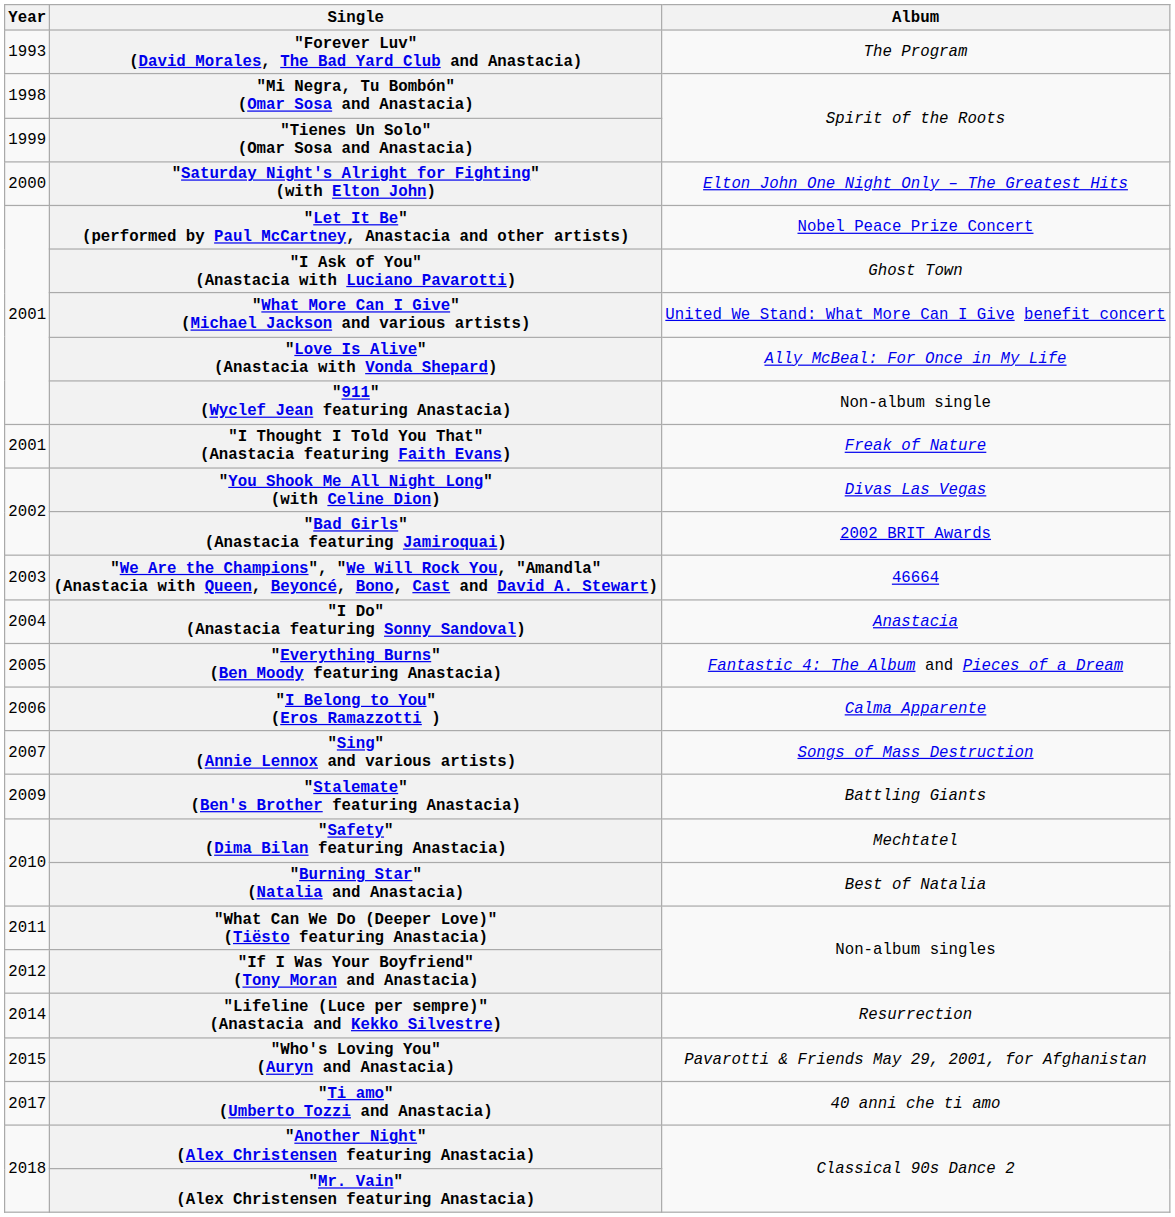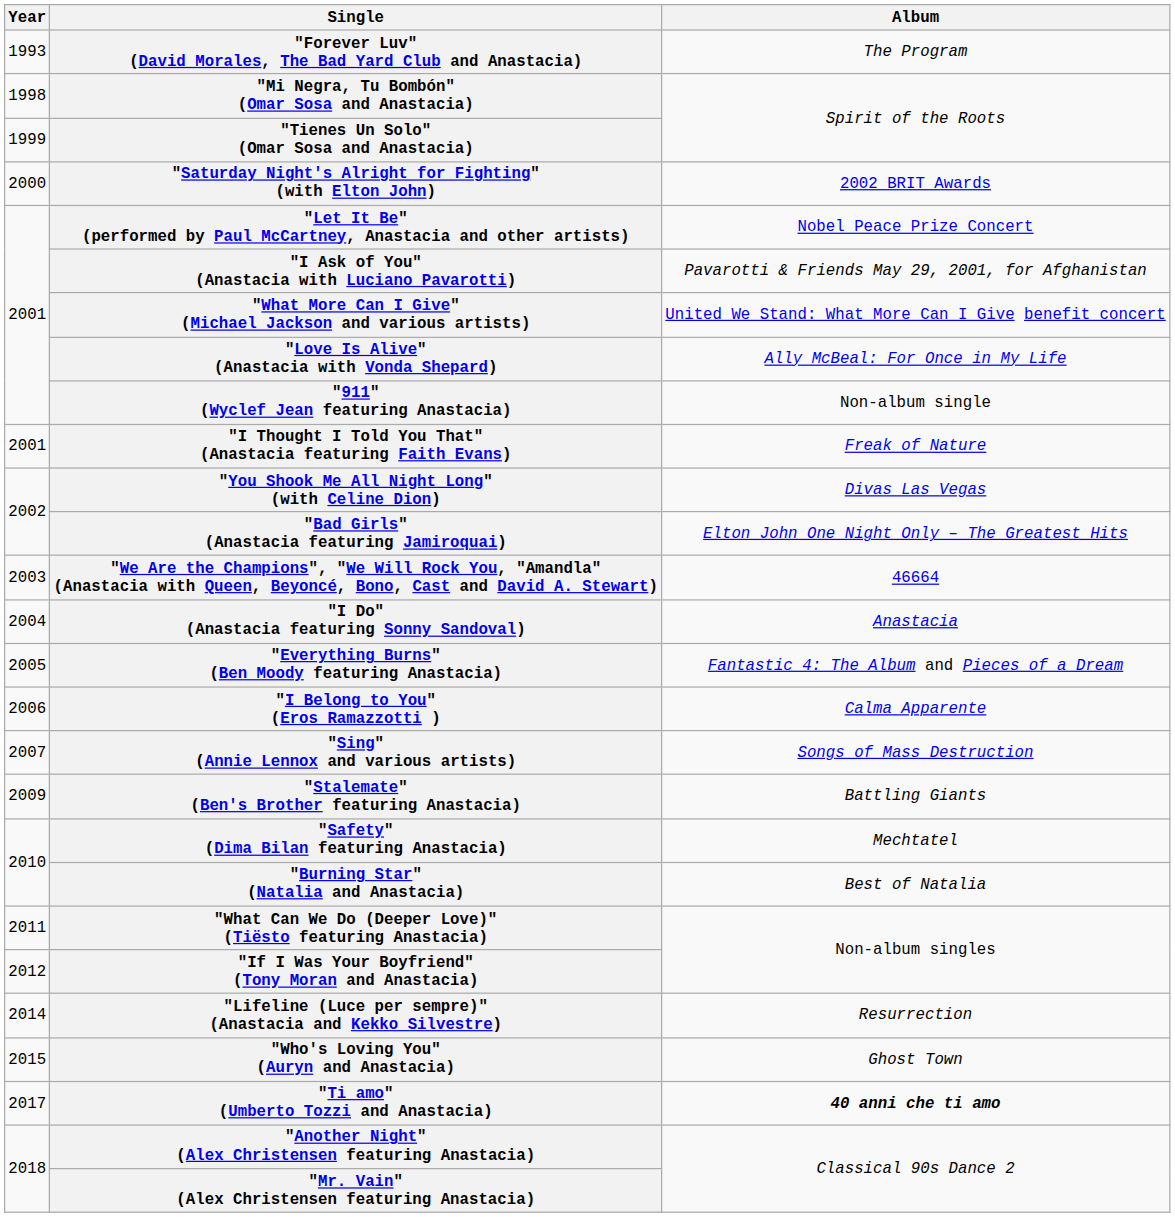"Saturday Night's Alright for Fighting" (with Elton John) | Album: Elton John One Night Only – The Greatest Hits -> 2002 BRIT Awards
"I Ask of You" (Anastacia with Luciano Pavarotti) | Album: Ghost Town -> Pavarotti & Friends May 29, 2001, for Afghanistan
"Bad Girls" (Anastacia featuring Jamiroquai) | Album: 2002 BRIT Awards -> Elton John One Night Only – The Greatest Hits
"Who's Loving You" (Auryn and Anastacia) | Album: Pavarotti & Friends May 29, 2001, for Afghanistan -> Ghost Town
"Ti amo" (Umberto Tozzi and Anastacia) | Album: normal -> bold
